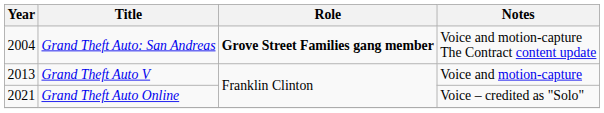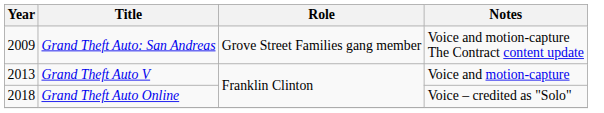Grand Theft Auto: San Andreas | Year: 2004 -> 2009
Grand Theft Auto: San Andreas | Role: bold -> normal
Grand Theft Auto Online | Year: 2021 -> 2018
